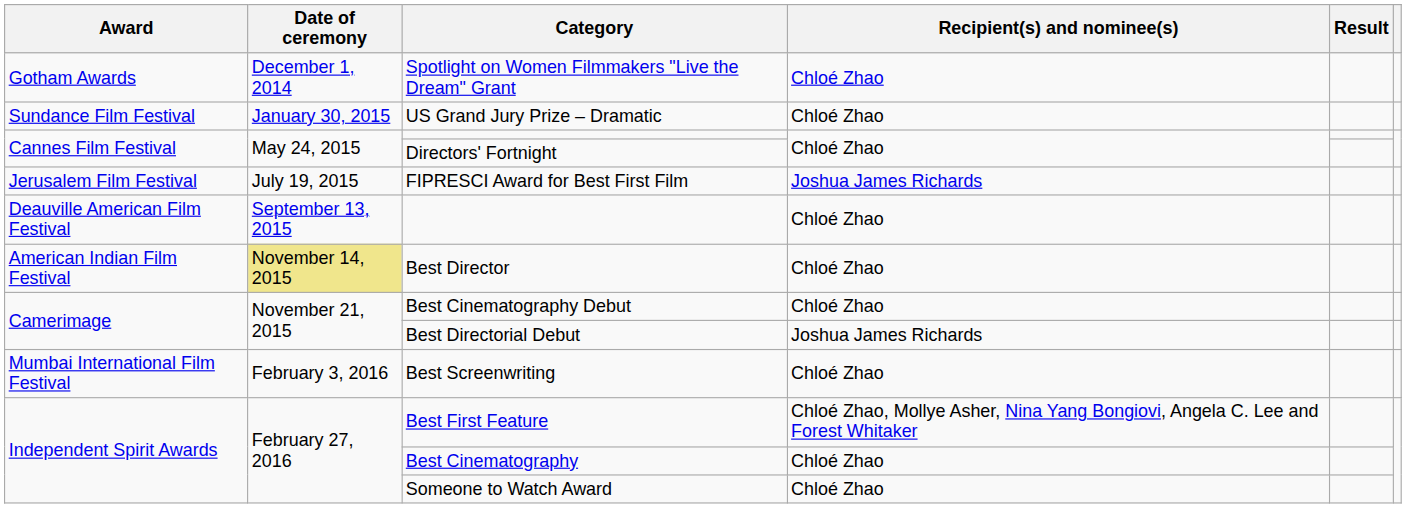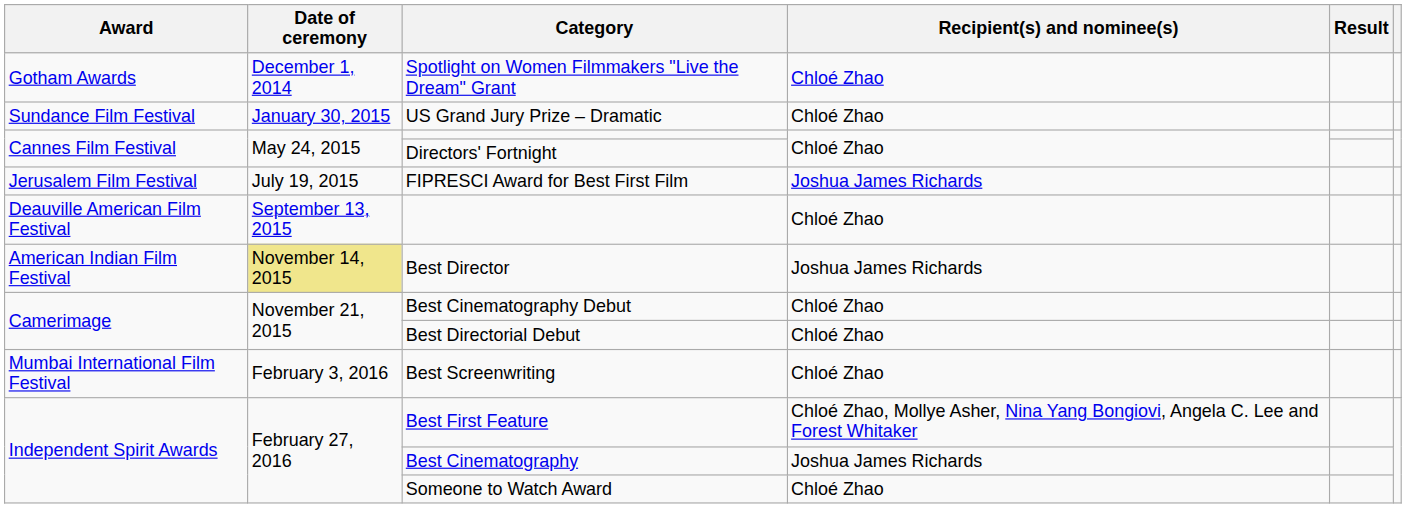Best Director | Recipient(s) and nominee(s): Chloé Zhao -> Joshua James Richards
Best Directorial Debut | Recipient(s) and nominee(s): Joshua James Richards -> Chloé Zhao
Best Cinematography | Recipient(s) and nominee(s): Chloé Zhao -> Joshua James Richards
